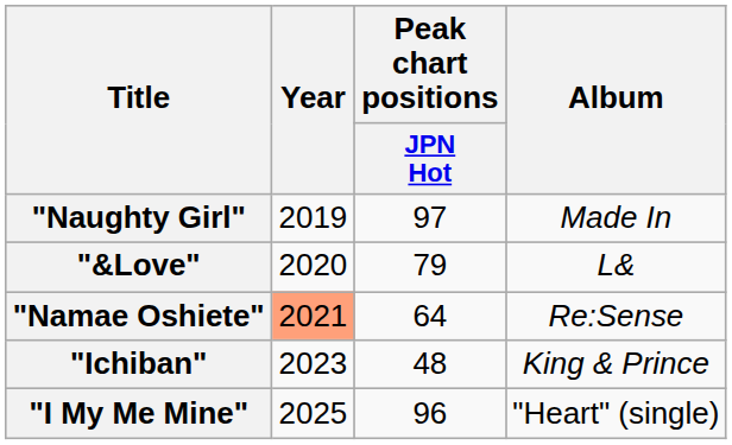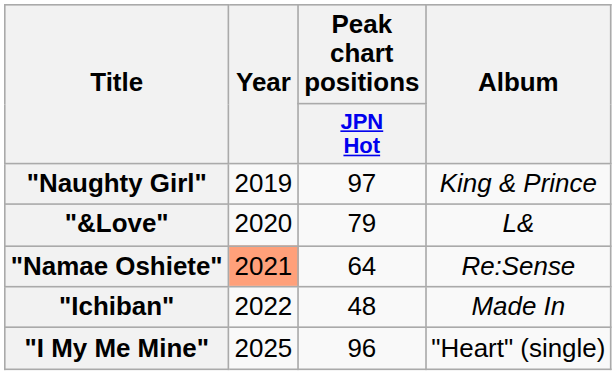"Naughty Girl" | Album: Made In -> King & Prince
"Ichiban" | Year: 2023 -> 2022
"Ichiban" | Album: King & Prince -> Made In
